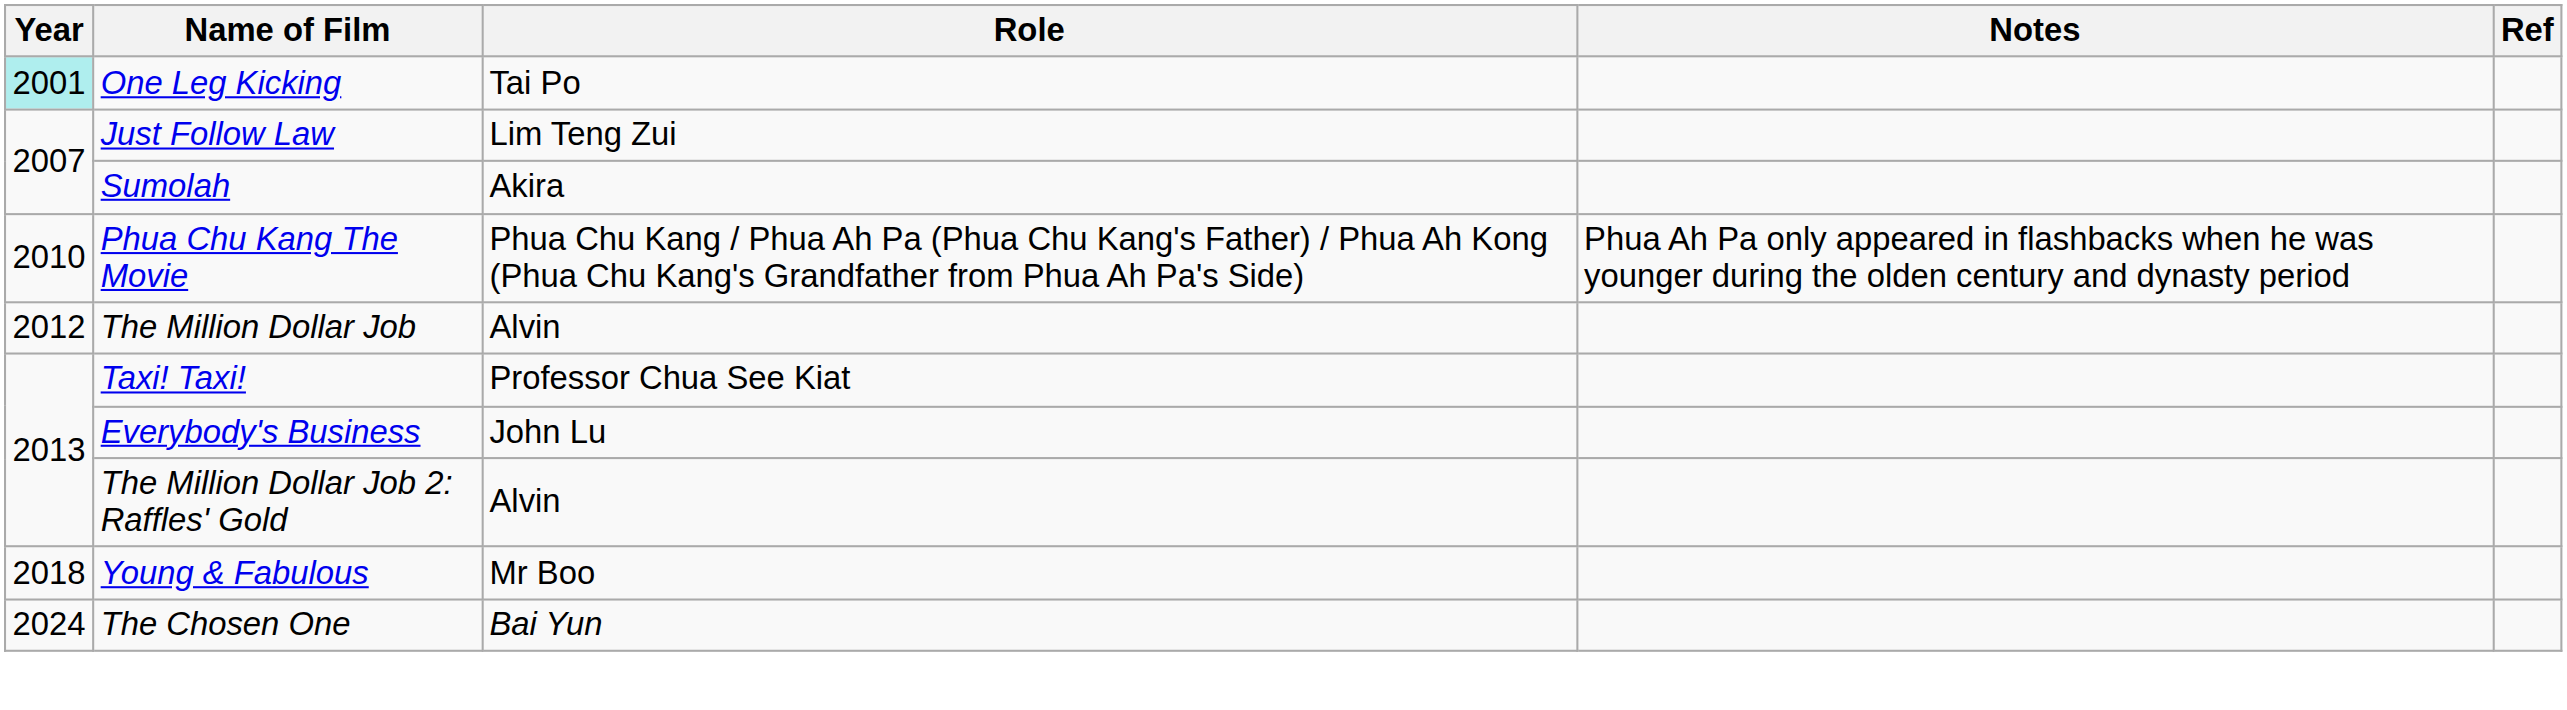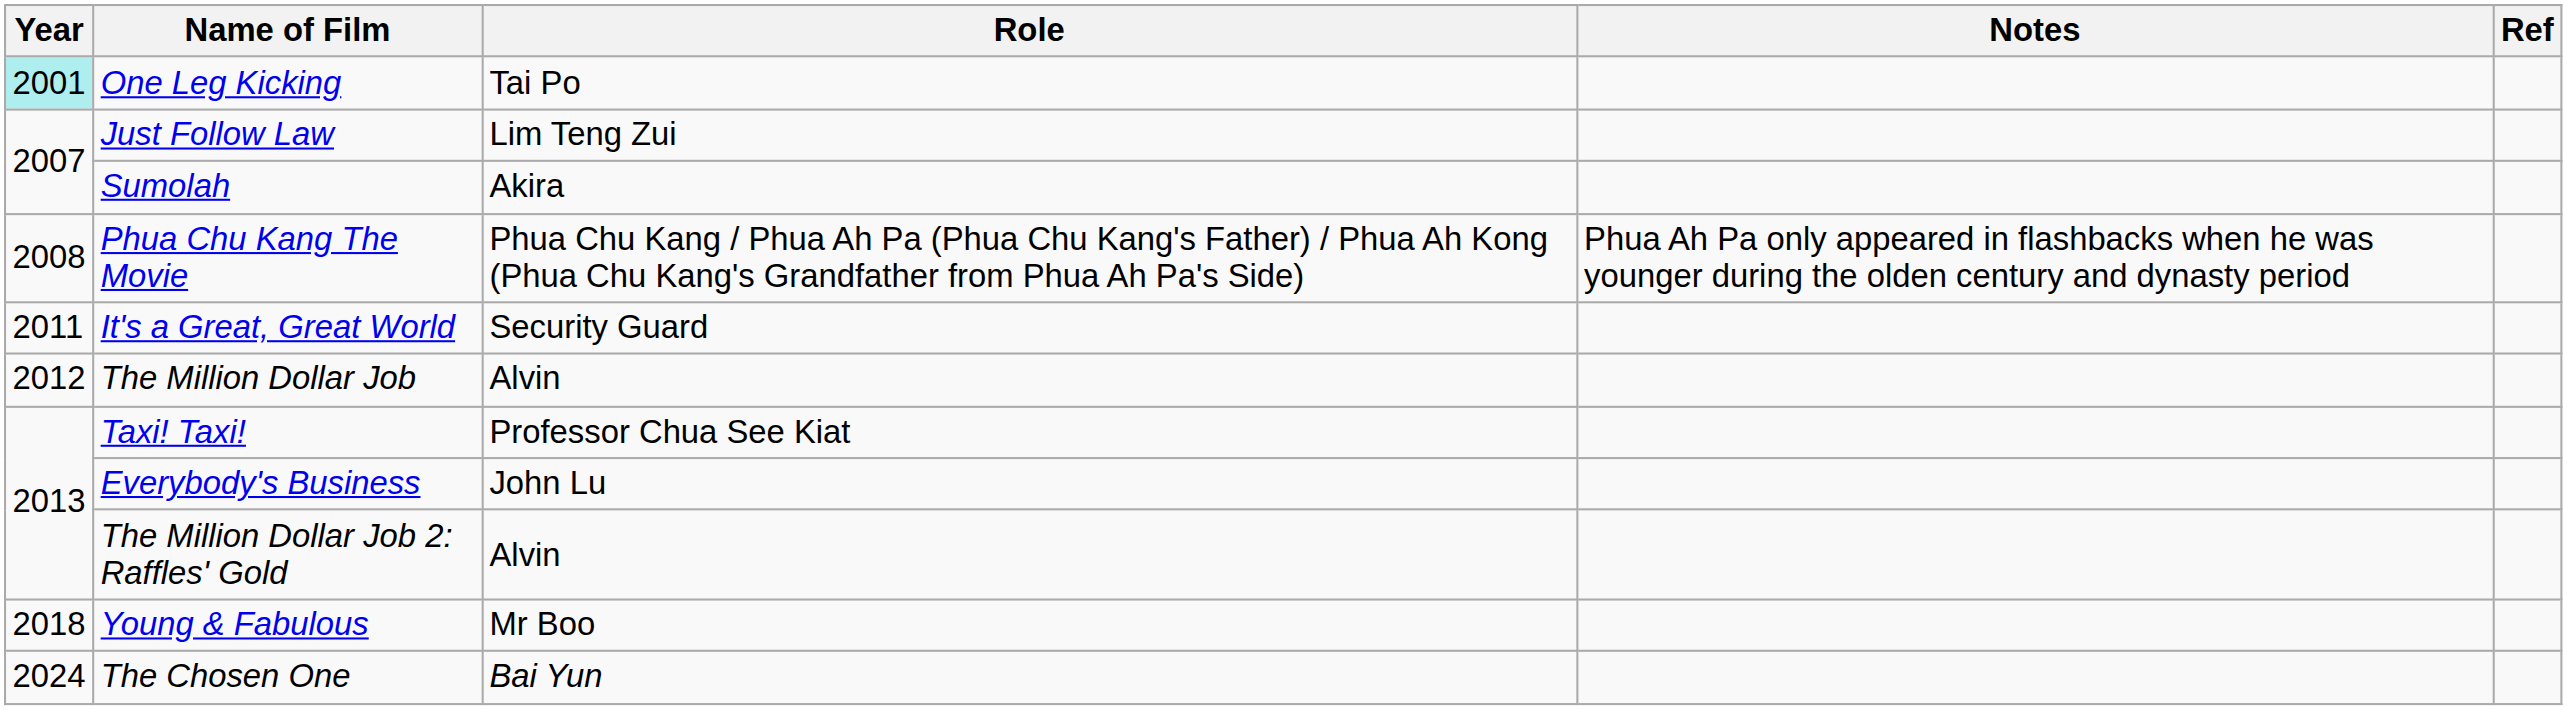Phua Chu Kang The Movie | Year: 2010 -> 2008
+ row: 2011 | It's a Great, Great World | Security Guard
